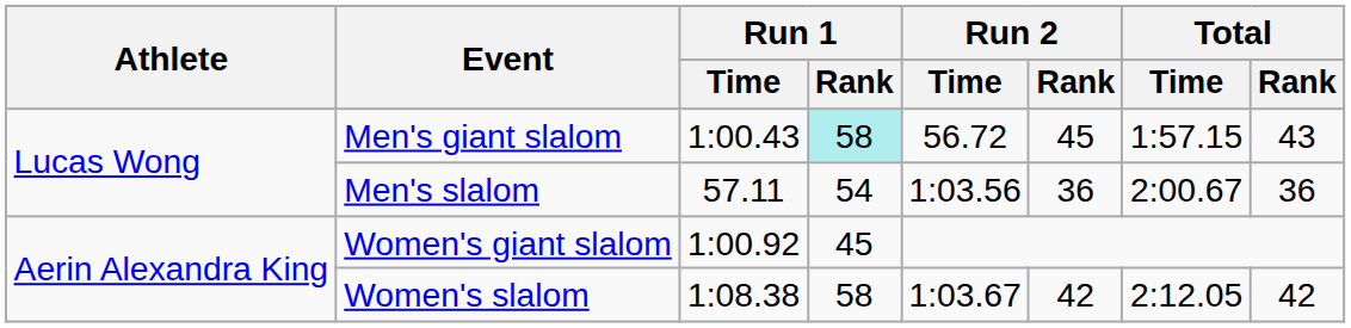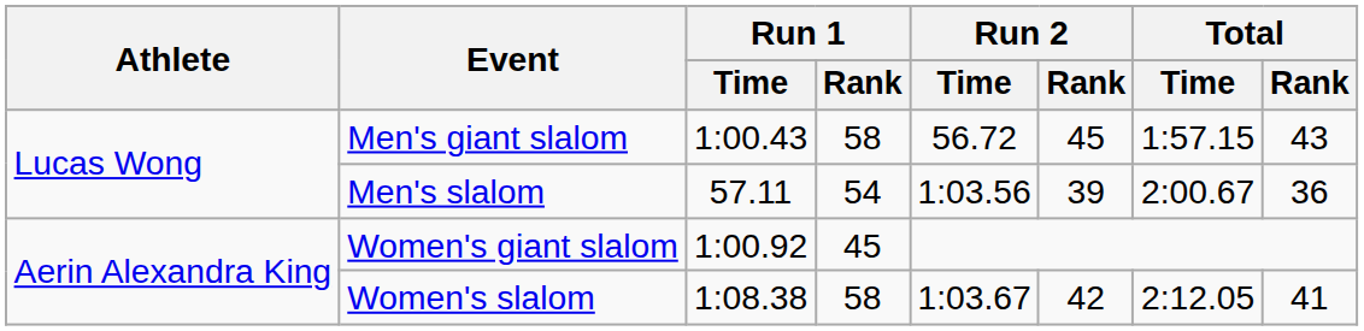Men's giant slalom | Run 1 / Rank: paleturquoise background -> no background
Men's slalom | Run 2 / Rank: 36 -> 39
Women's slalom | Total / Rank: 42 -> 41
